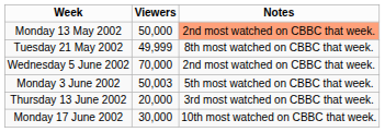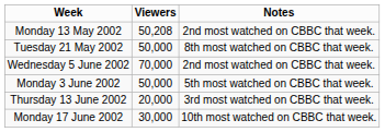Monday 13 May 2002 | Viewers: 50,000 -> 50,208
Monday 13 May 2002 | Notes: lightsalmon background -> no background
Tuesday 21 May 2002 | Viewers: 49,999 -> 50,000
Monday 3 June 2002 | Viewers: 50,003 -> 50,000
